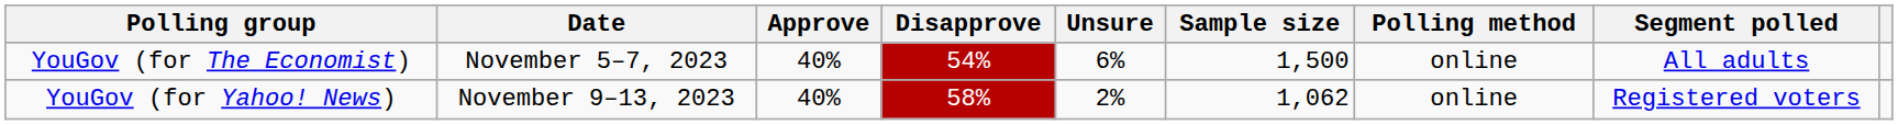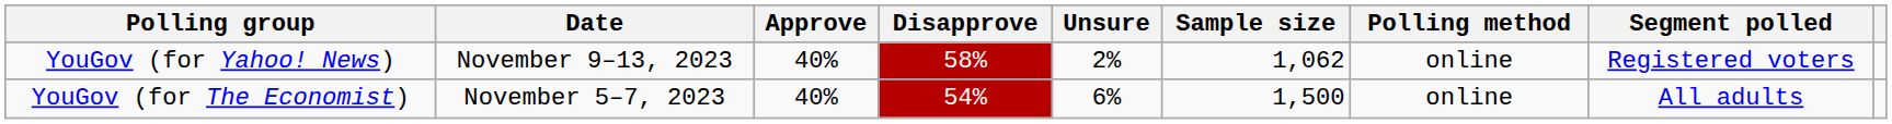rows swapped: YouGov (for The Economist) <-> YouGov (for Yahoo! News)
